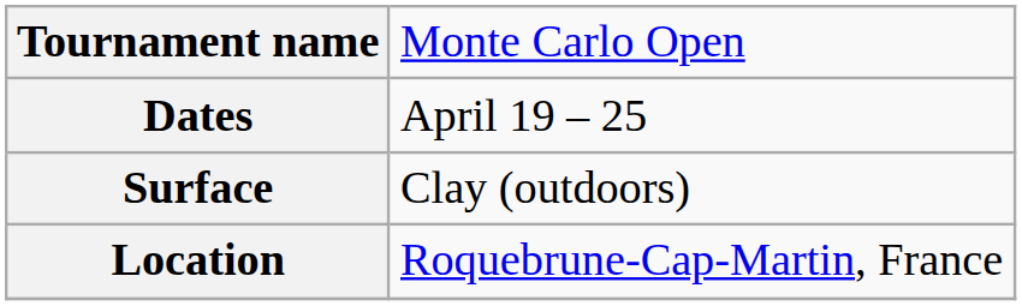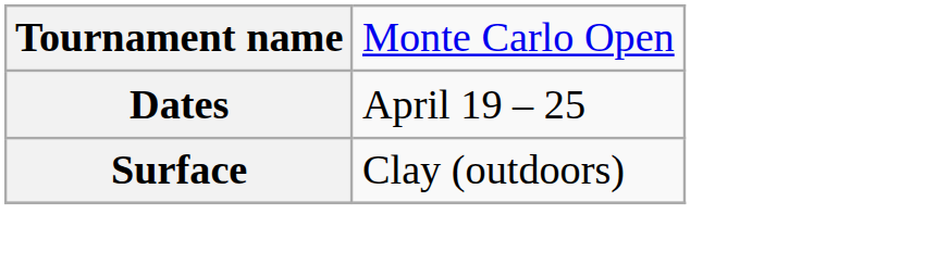- row: Location | Roquebrune-Cap-Martin, France
